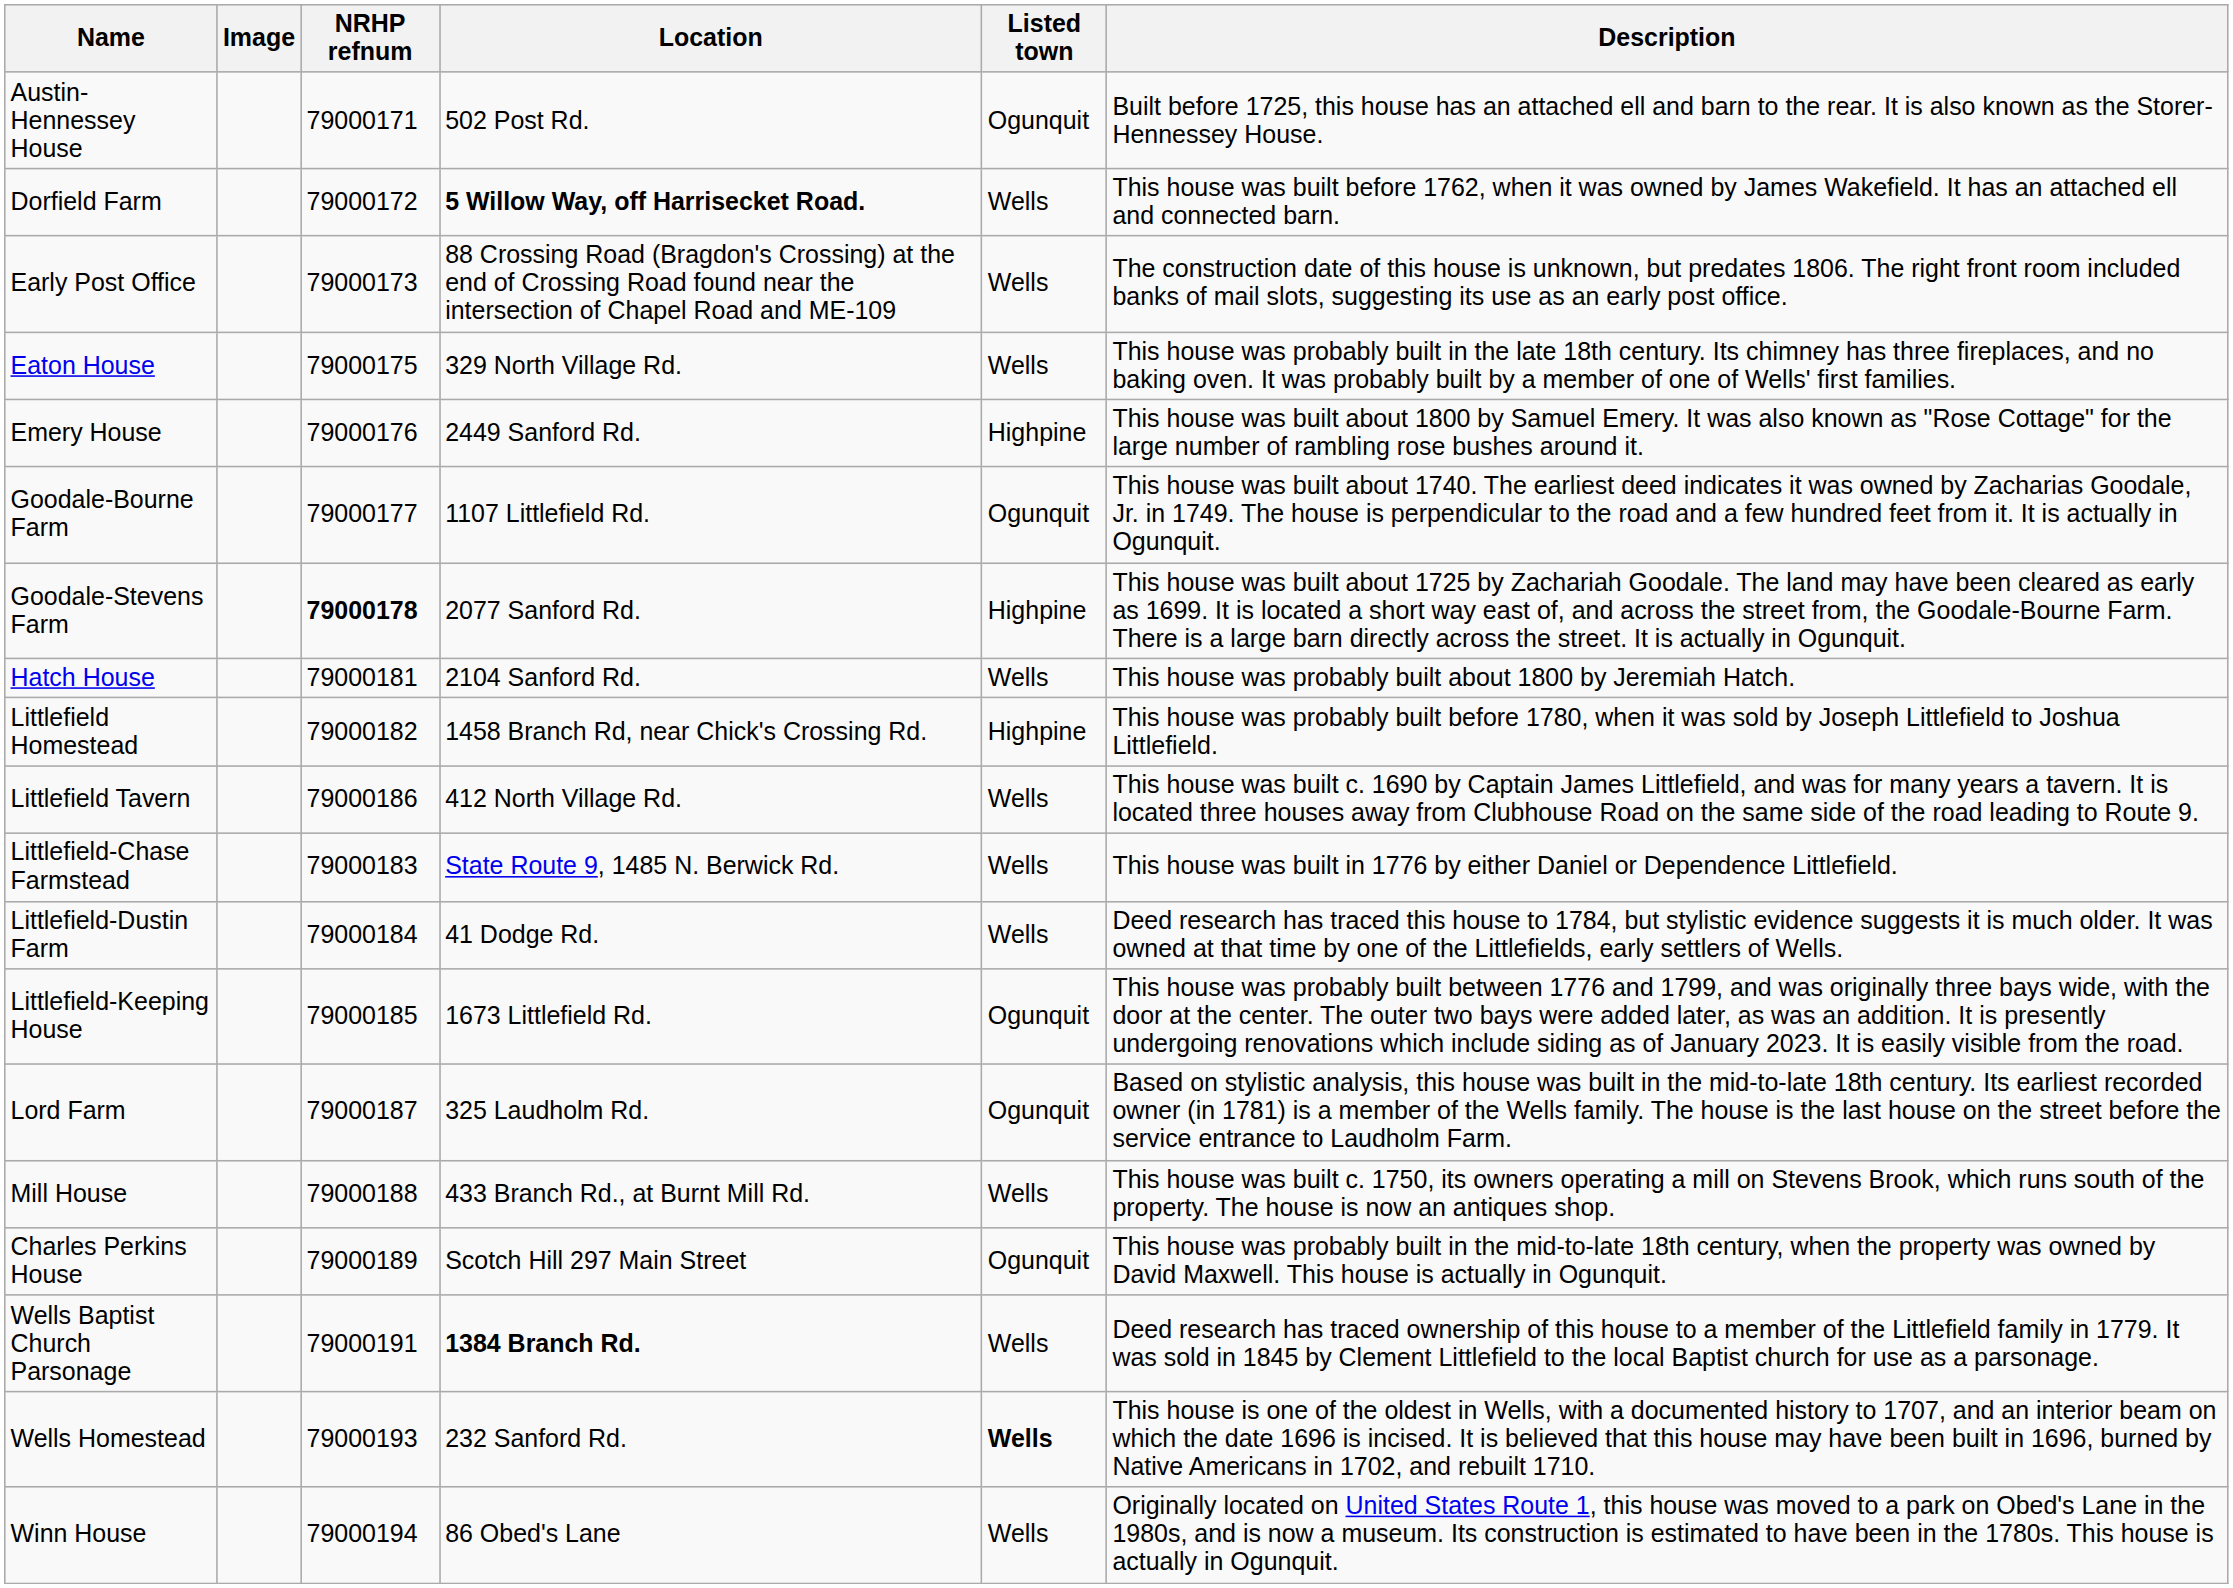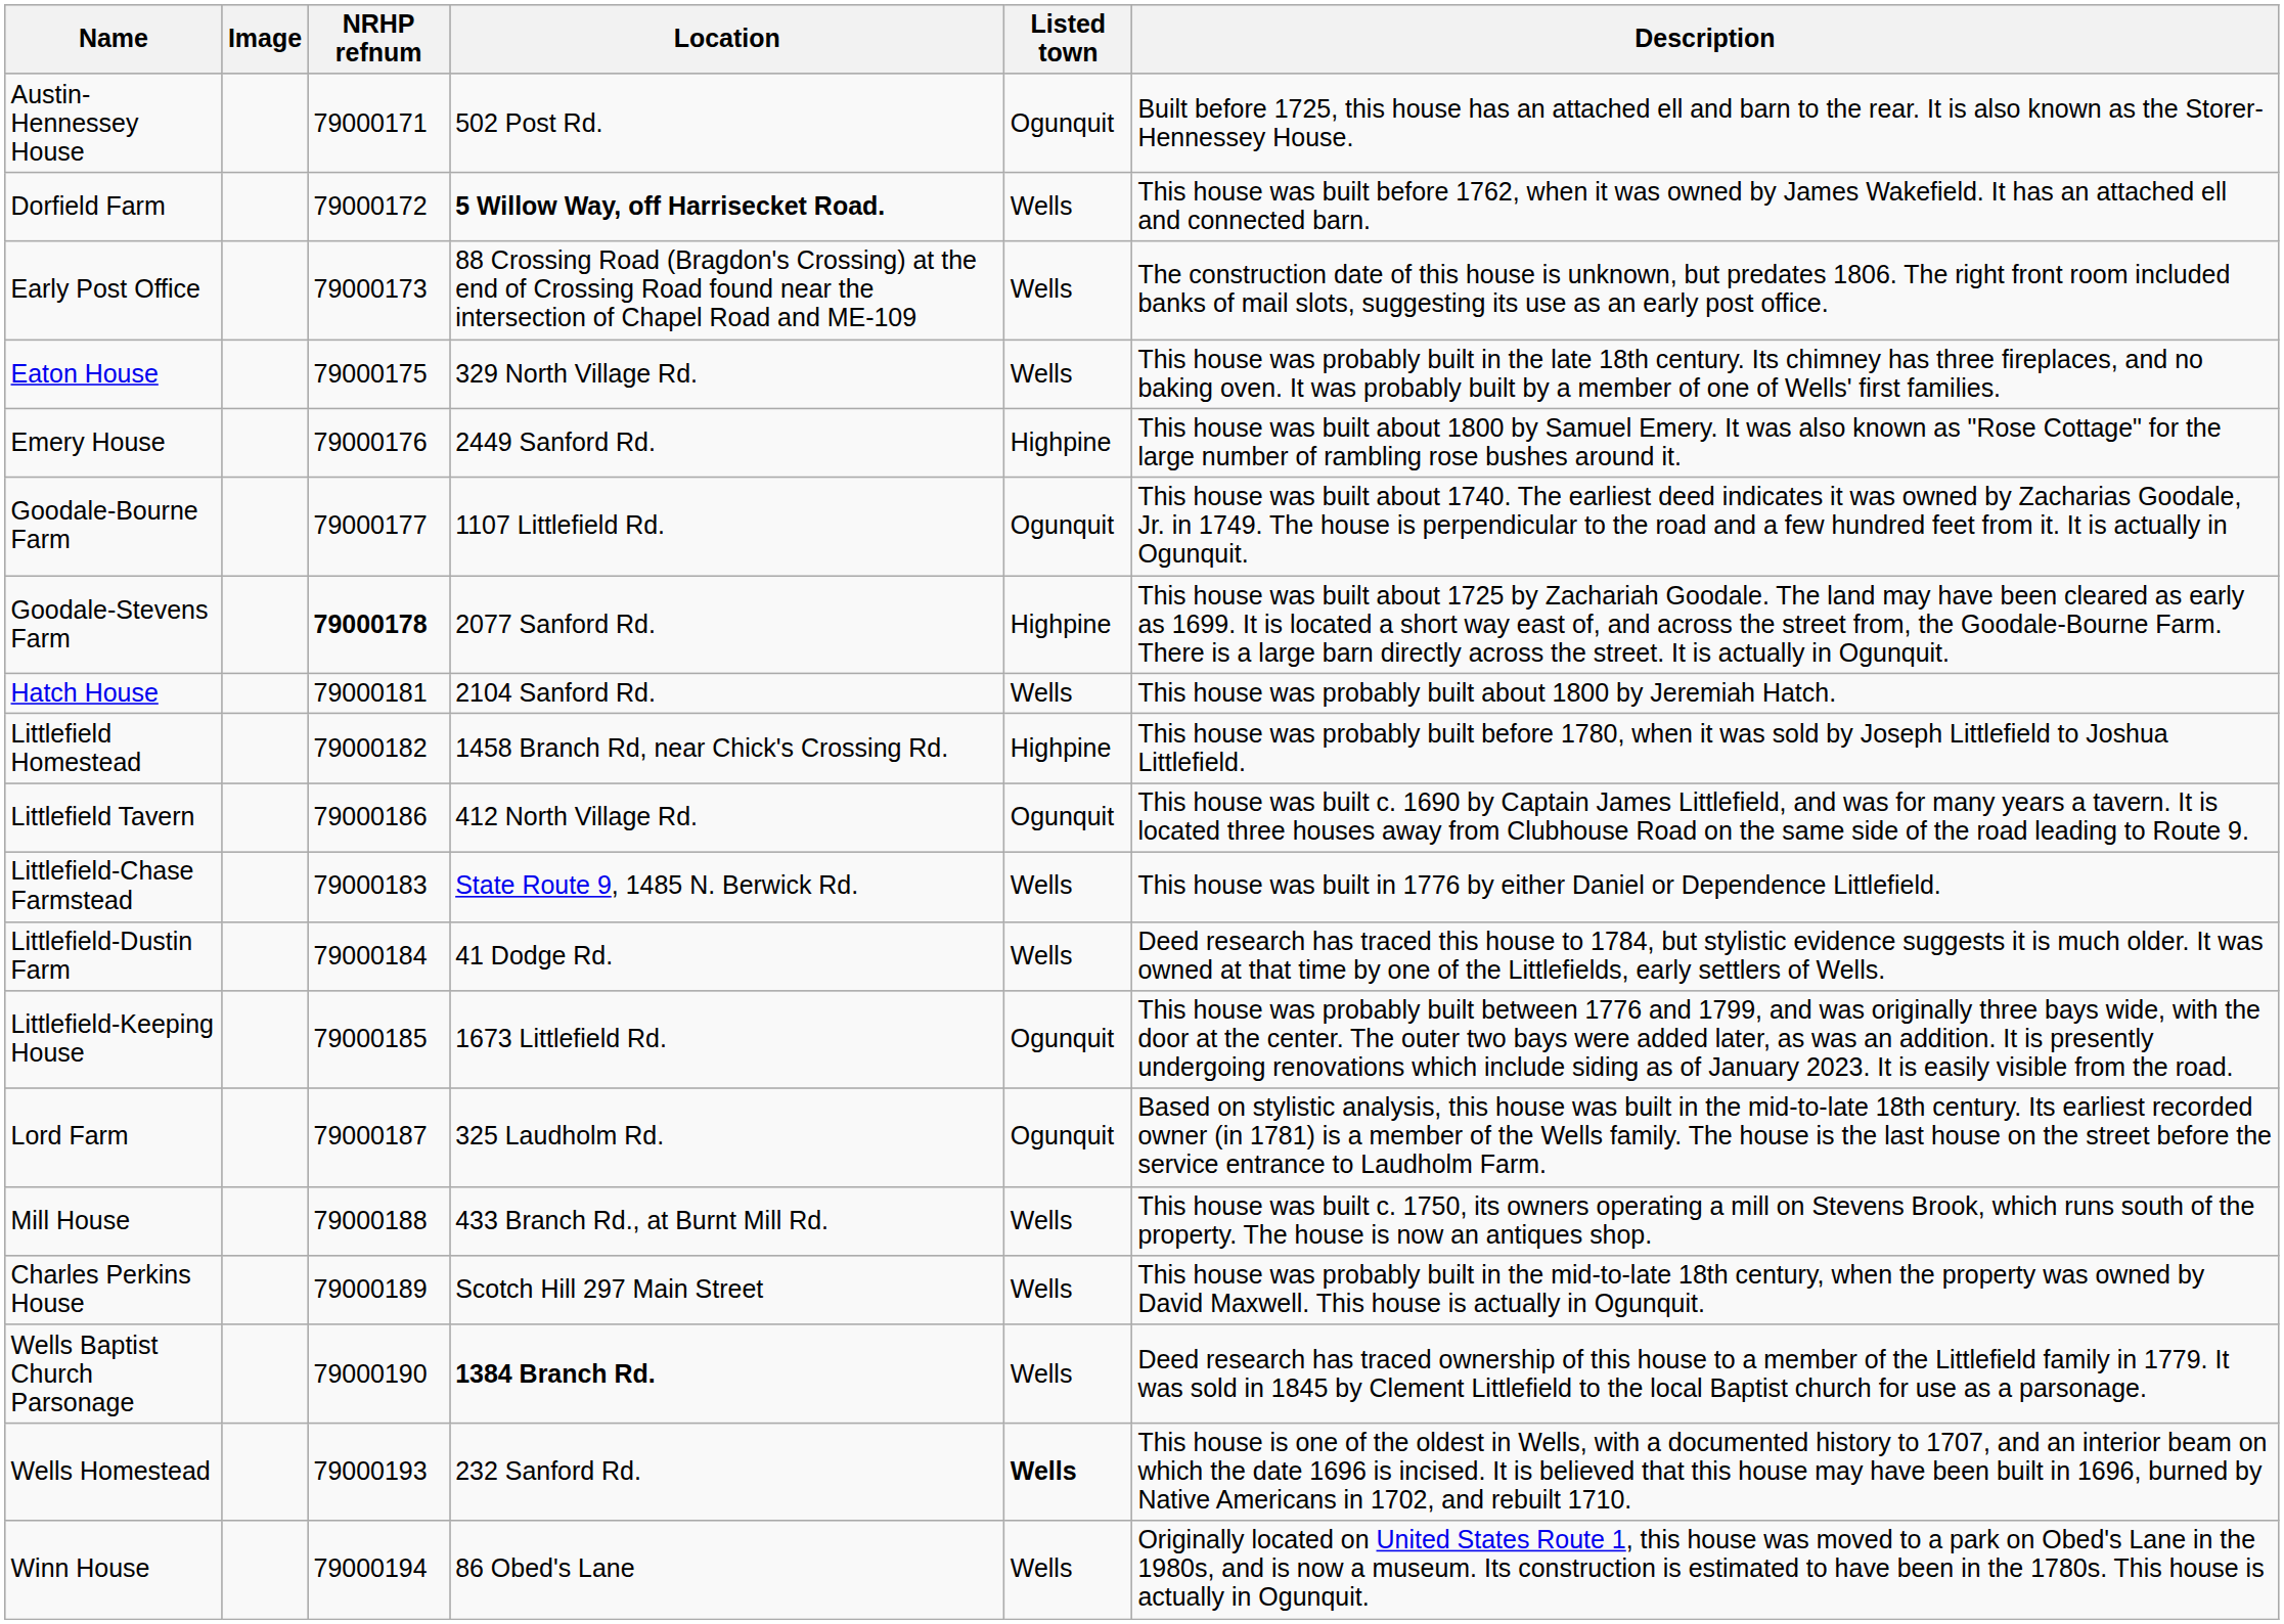Littlefield Tavern | Listed town: Wells -> Ogunquit
Charles Perkins House | Listed town: Ogunquit -> Wells
Wells Baptist Church Parsonage | NRHP refnum: 79000191 -> 79000190
